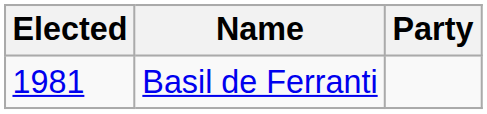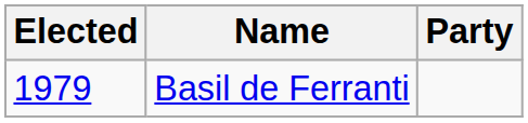Basil de Ferranti | Elected: 1981 -> 1979
